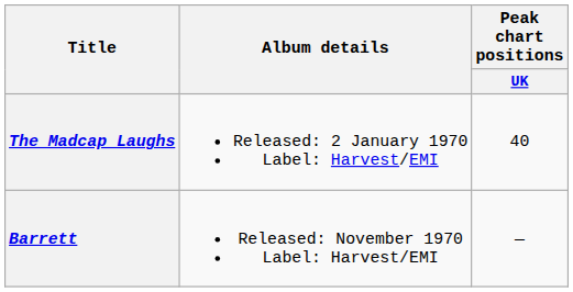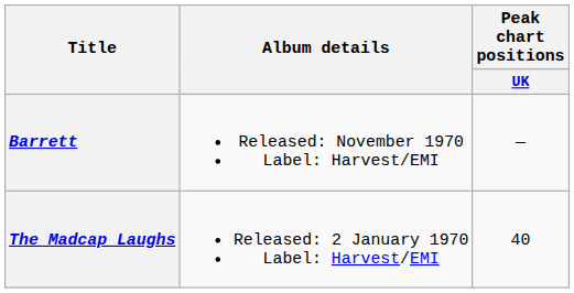rows swapped: The Madcap Laughs <-> Barrett
